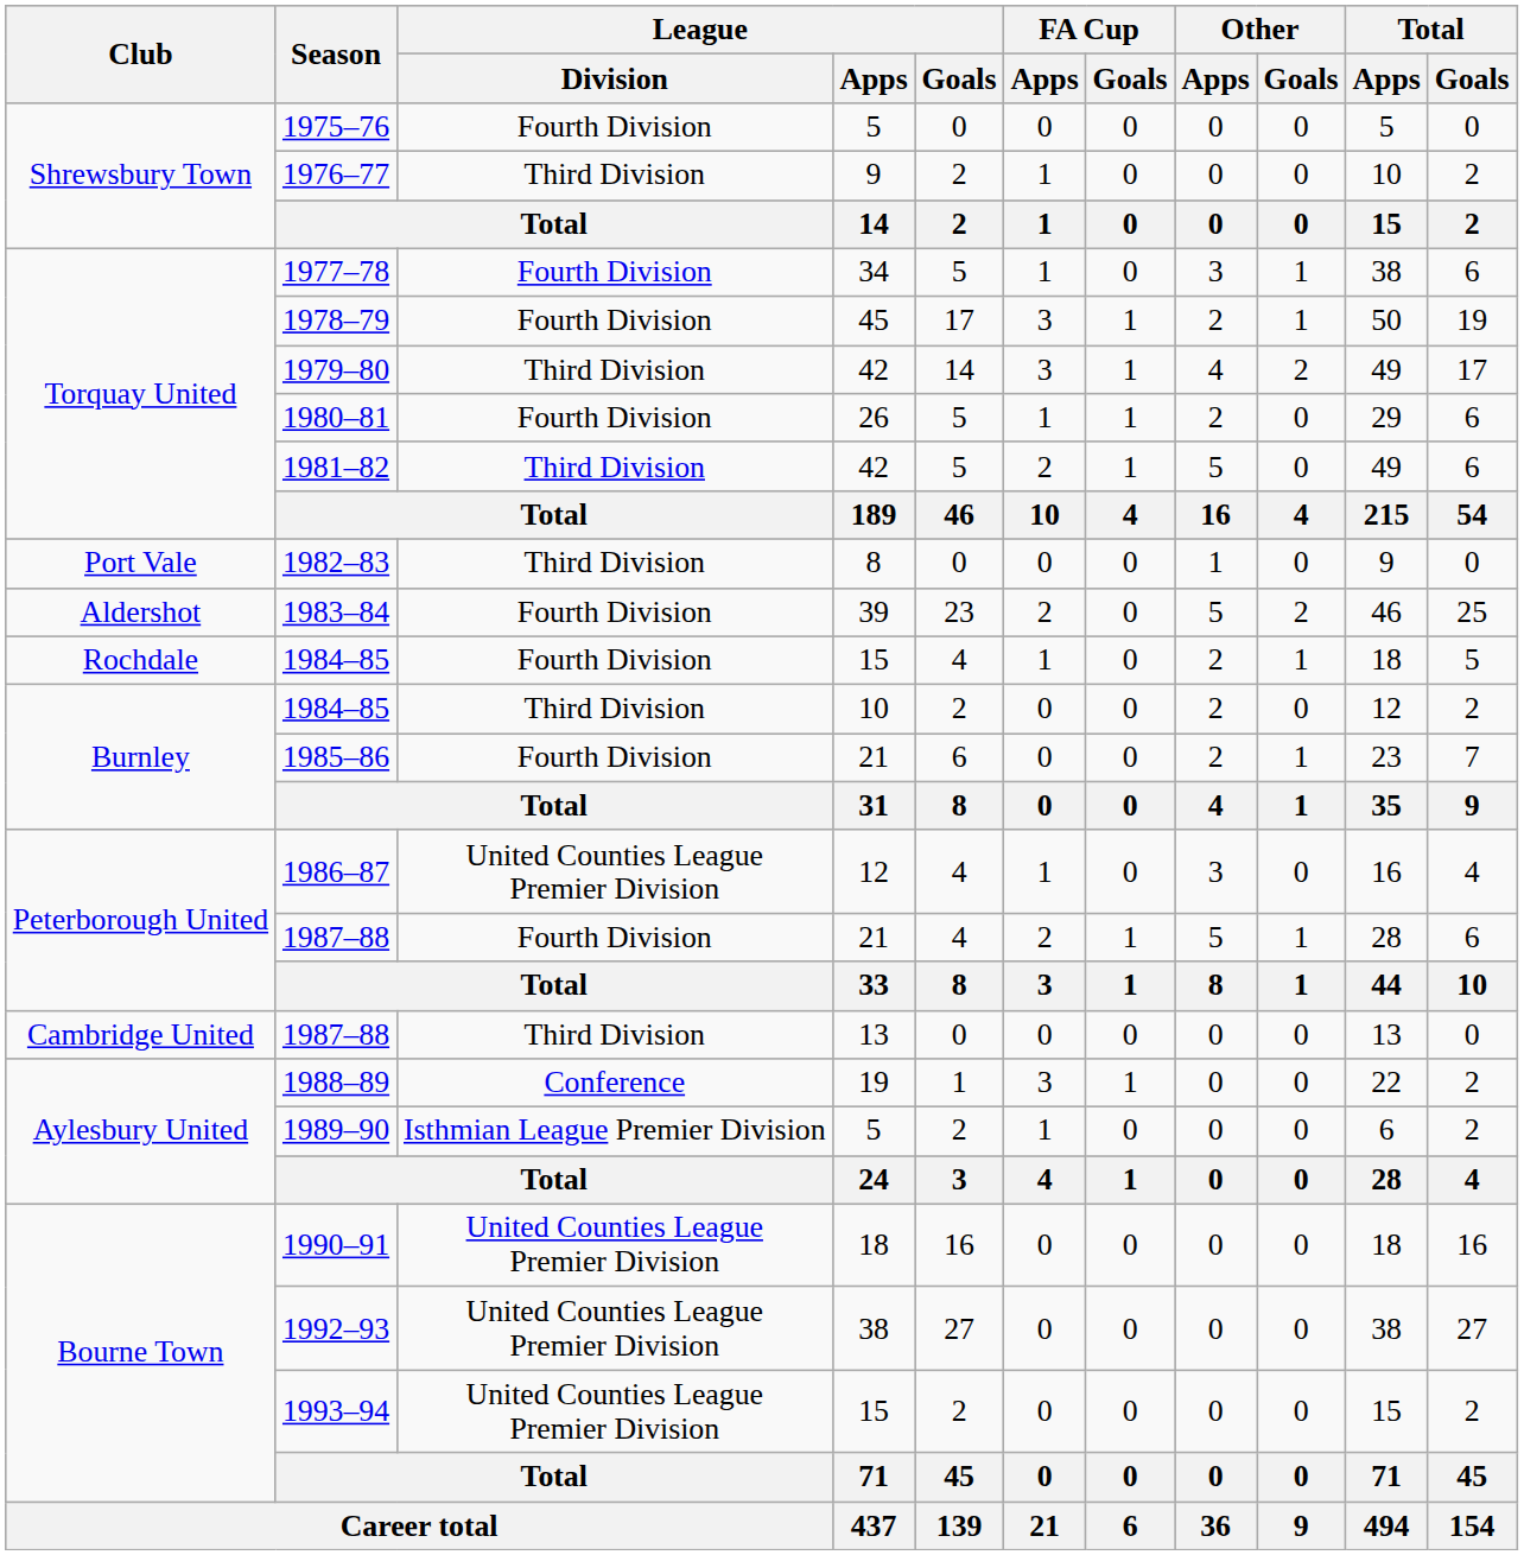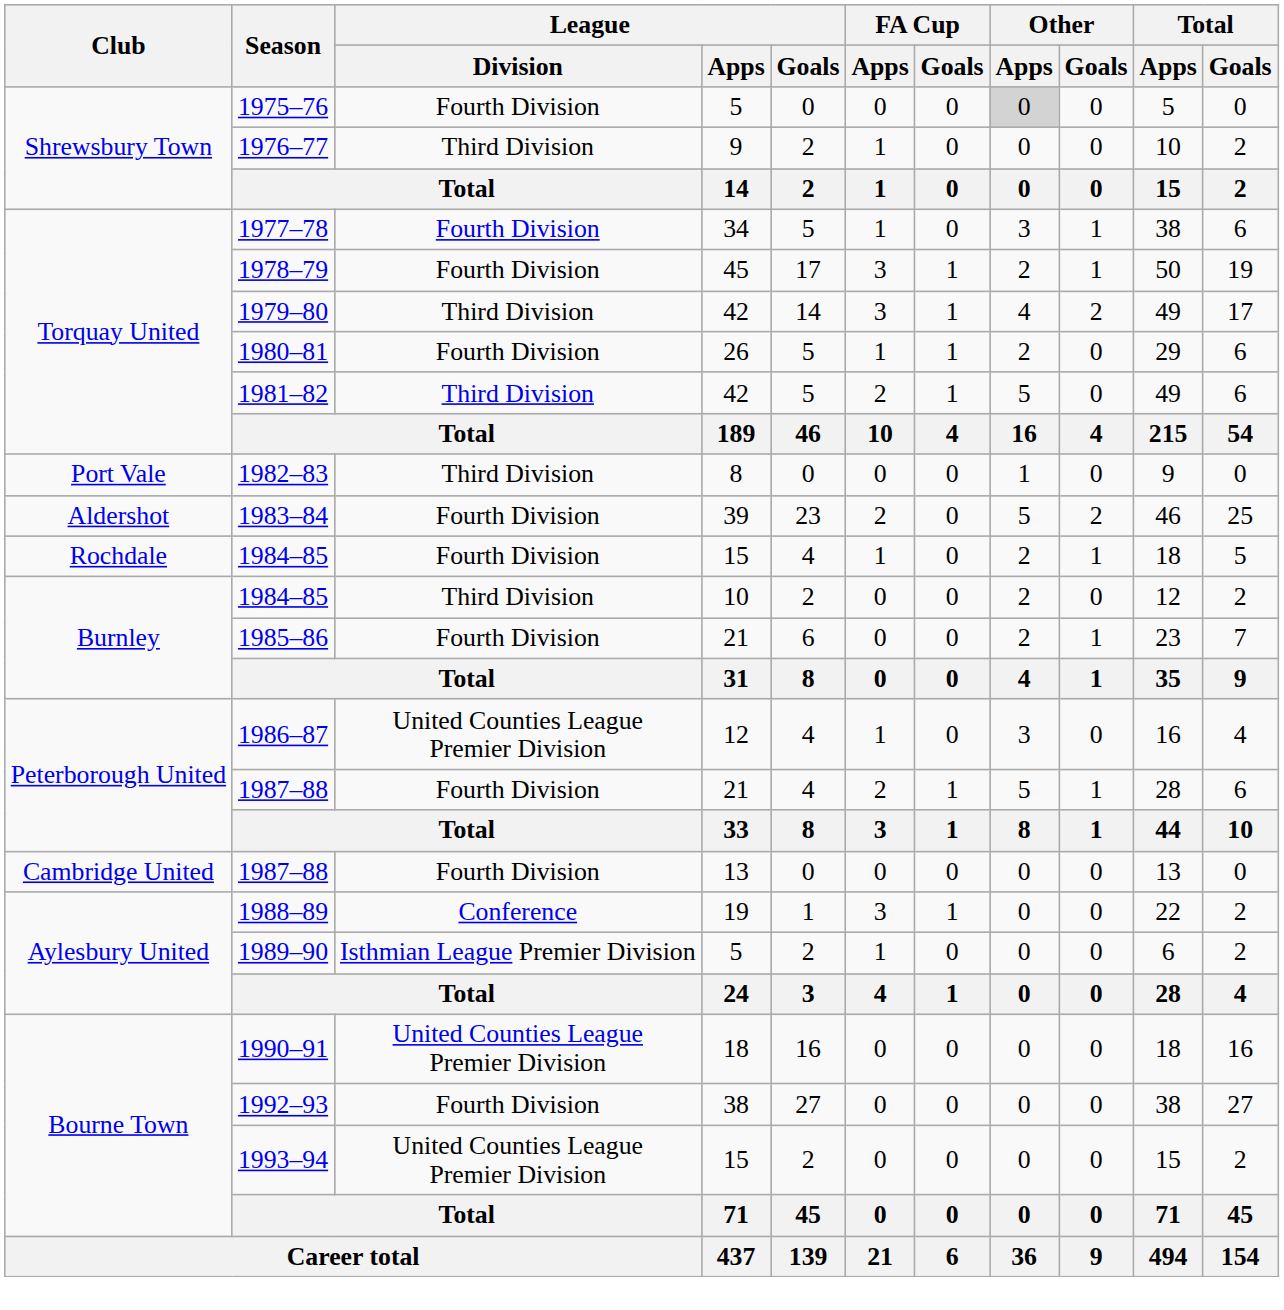1975–76 | Other / Apps: no background -> lightgrey background
1987–88 / 13 | League / Division: Third Division -> Fourth Division
1992–93 | League / Division: United Counties League Premier Division -> Fourth Division
